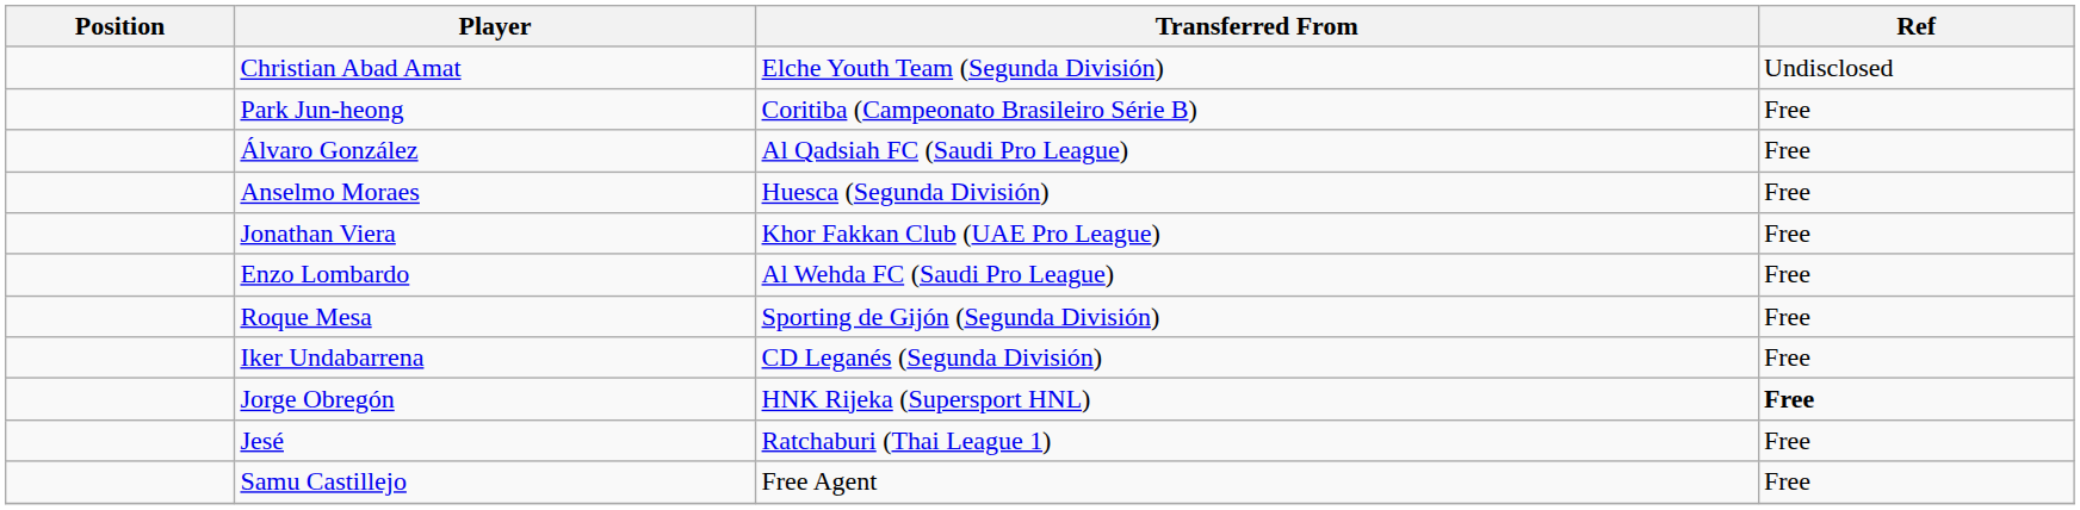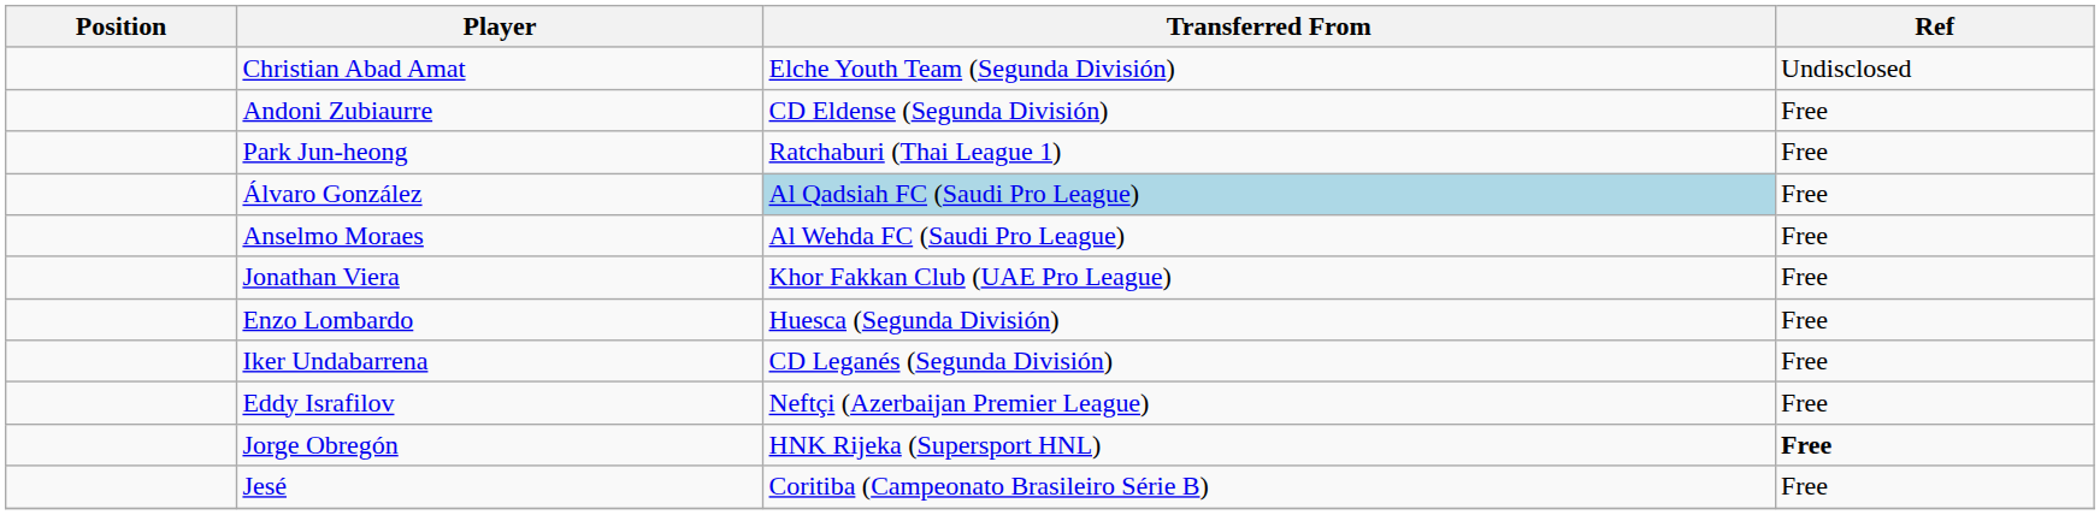+ row: Andoni Zubiaurre | CD Eldense (Segunda División) | Free
Park Jun-heong | Transferred From: Coritiba (Campeonato Brasileiro Série B) -> Ratchaburi (Thai League 1)
Álvaro González | Transferred From: no background -> lightblue background
Anselmo Moraes | Transferred From: Huesca (Segunda División) -> Al Wehda FC (Saudi Pro League)
Enzo Lombardo | Transferred From: Al Wehda FC (Saudi Pro League) -> Huesca (Segunda División)
- row: Roque Mesa | Sporting de Gijón (Segunda División) | Free
+ row: Eddy Israfilov | Neftçi (Azerbaijan Premier League) | Free
Jesé | Transferred From: Ratchaburi (Thai League 1) -> Coritiba (Campeonato Brasileiro Série B)
- row: Samu Castillejo | Free Agent | Free
